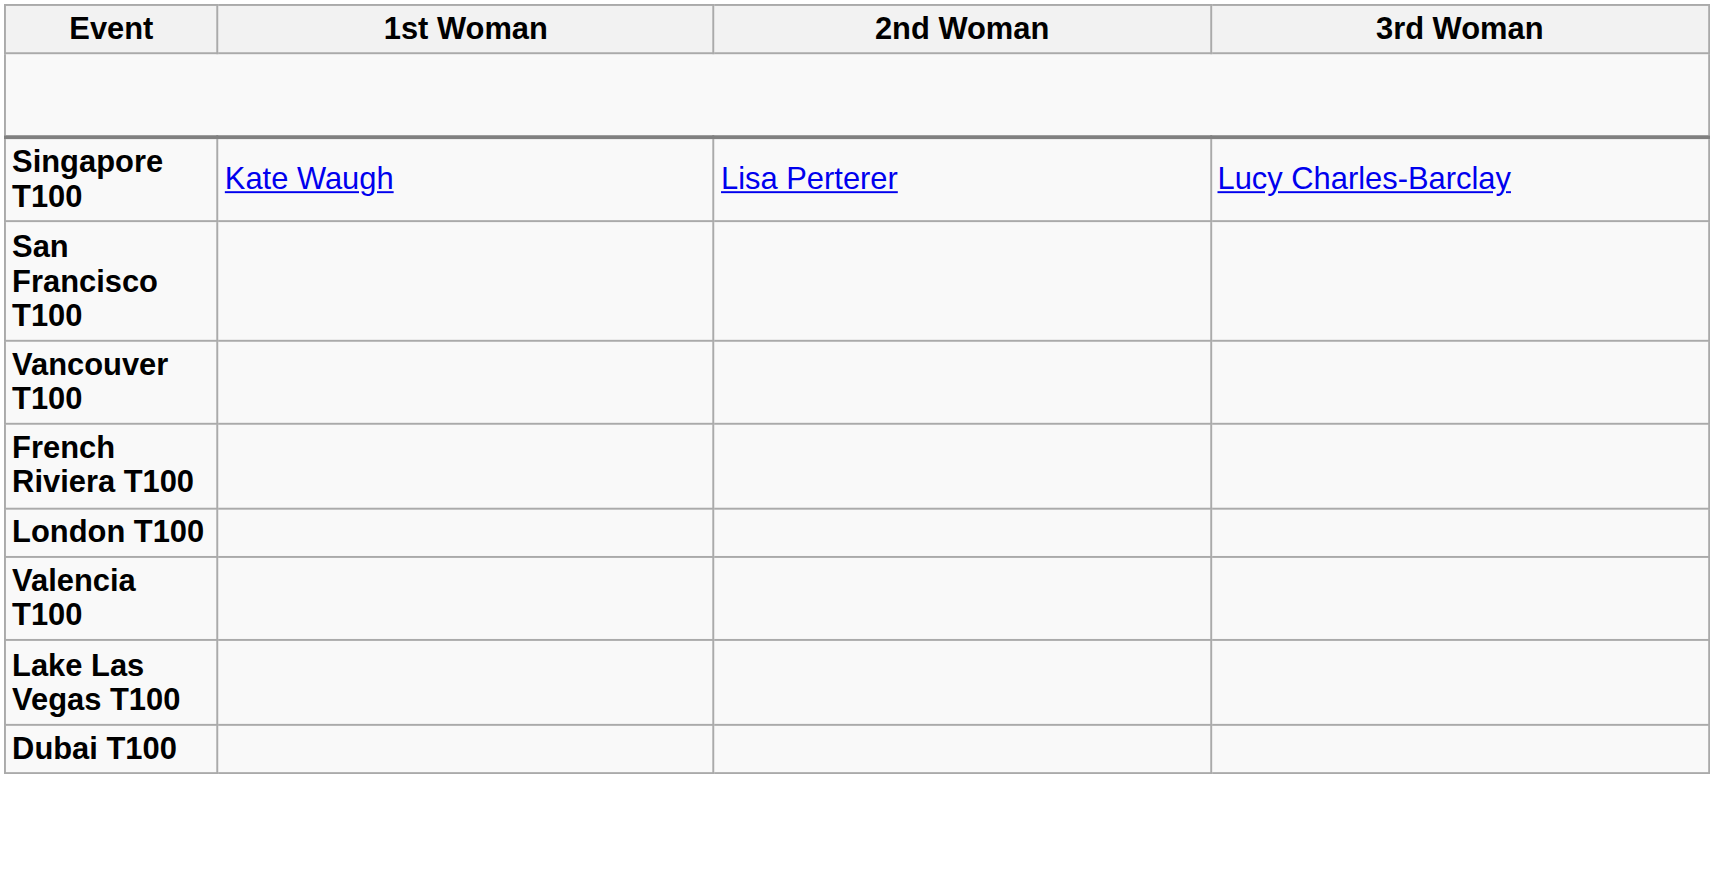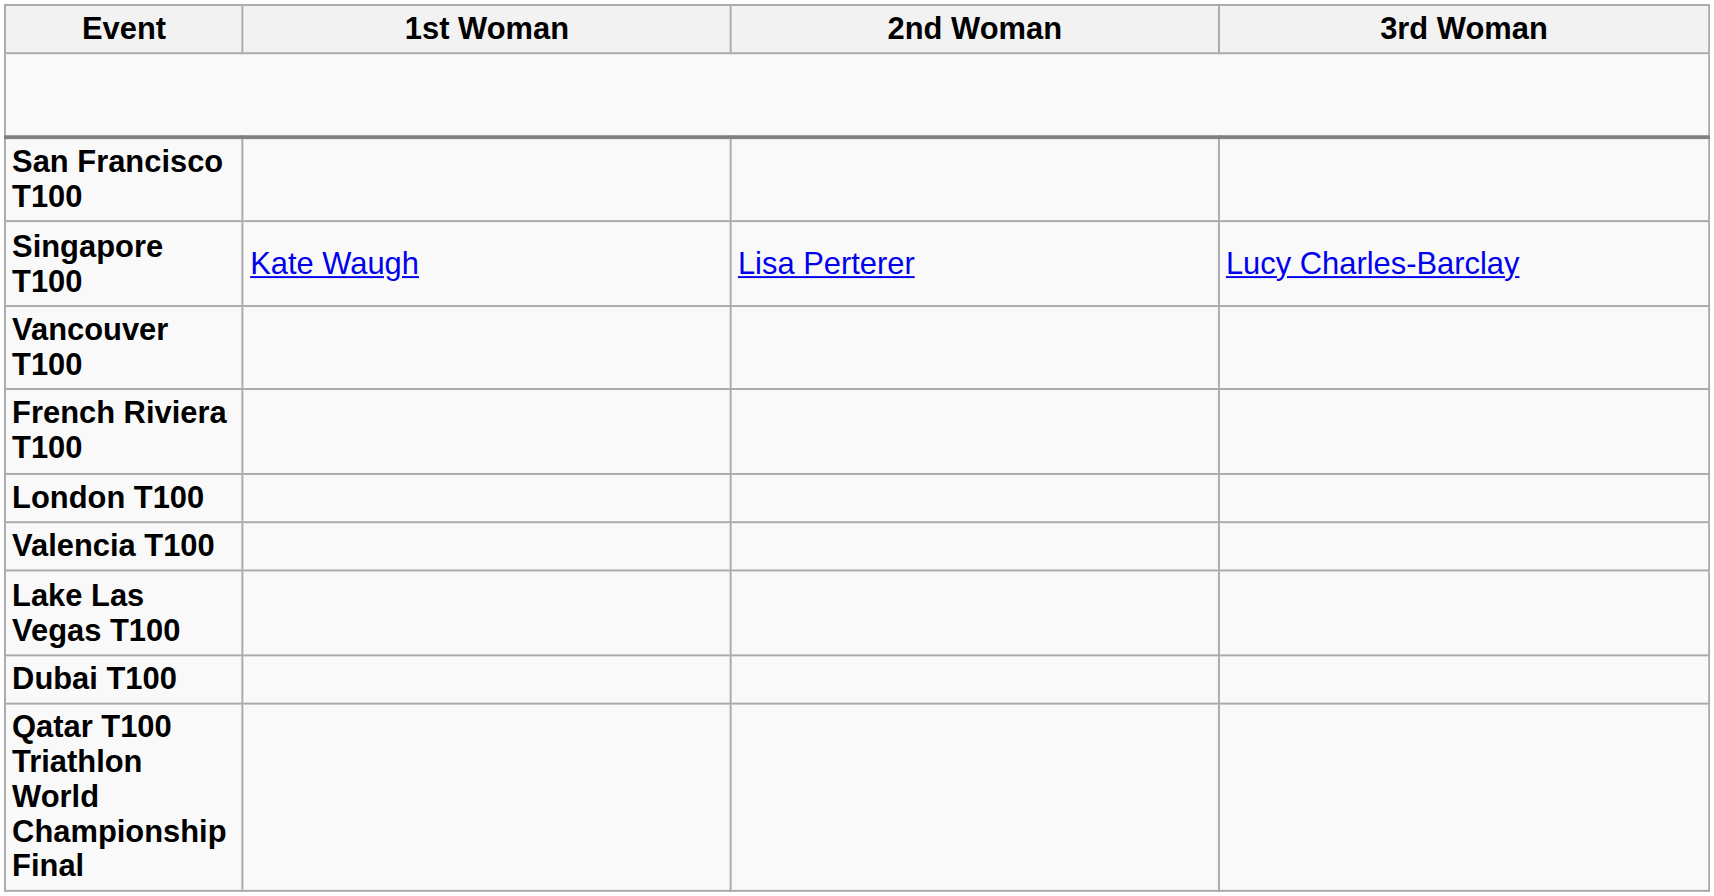rows swapped: Singapore T100 <-> San Francisco T100
+ row: Qatar T100 Triathlon World Championship Final
